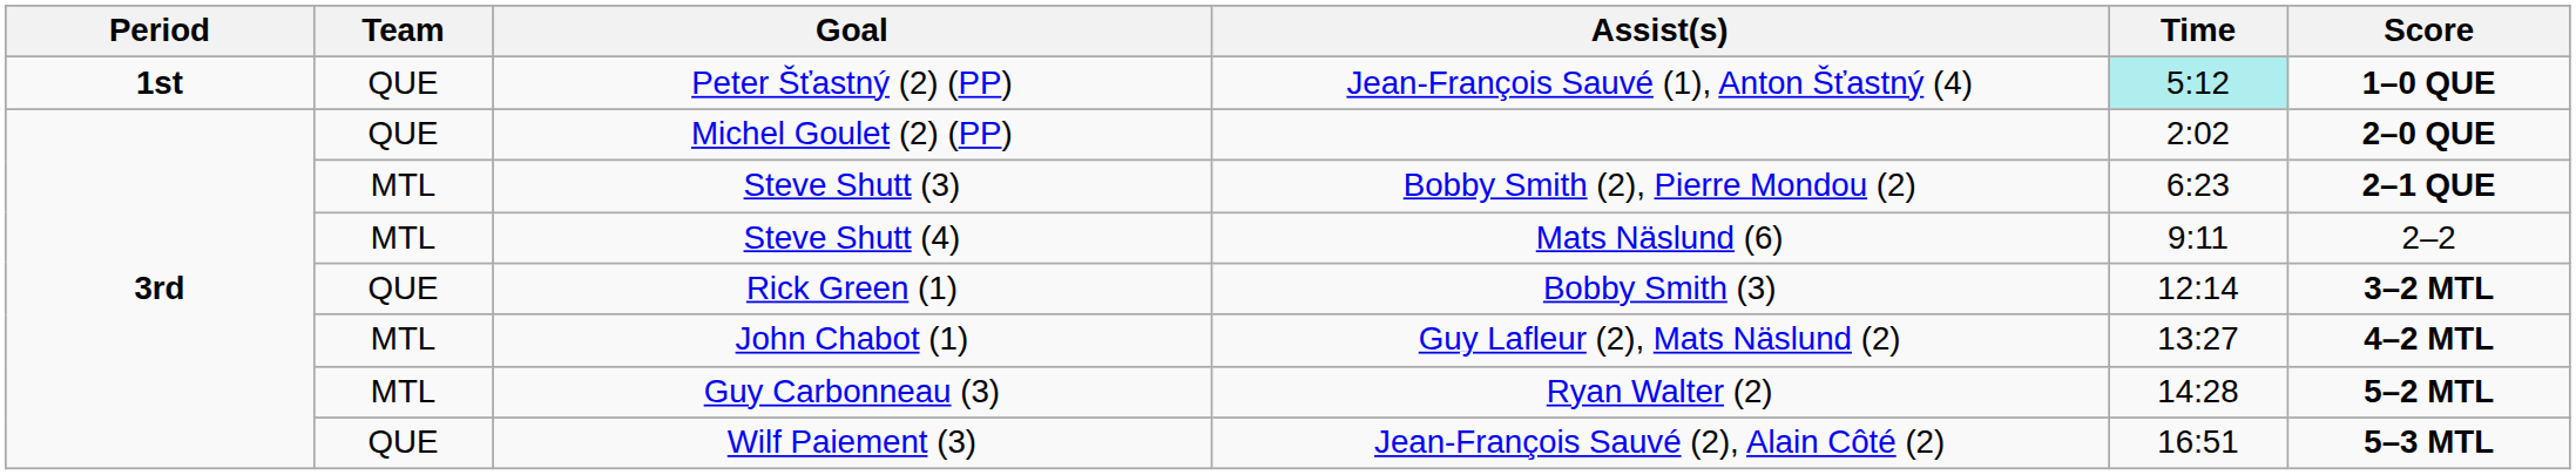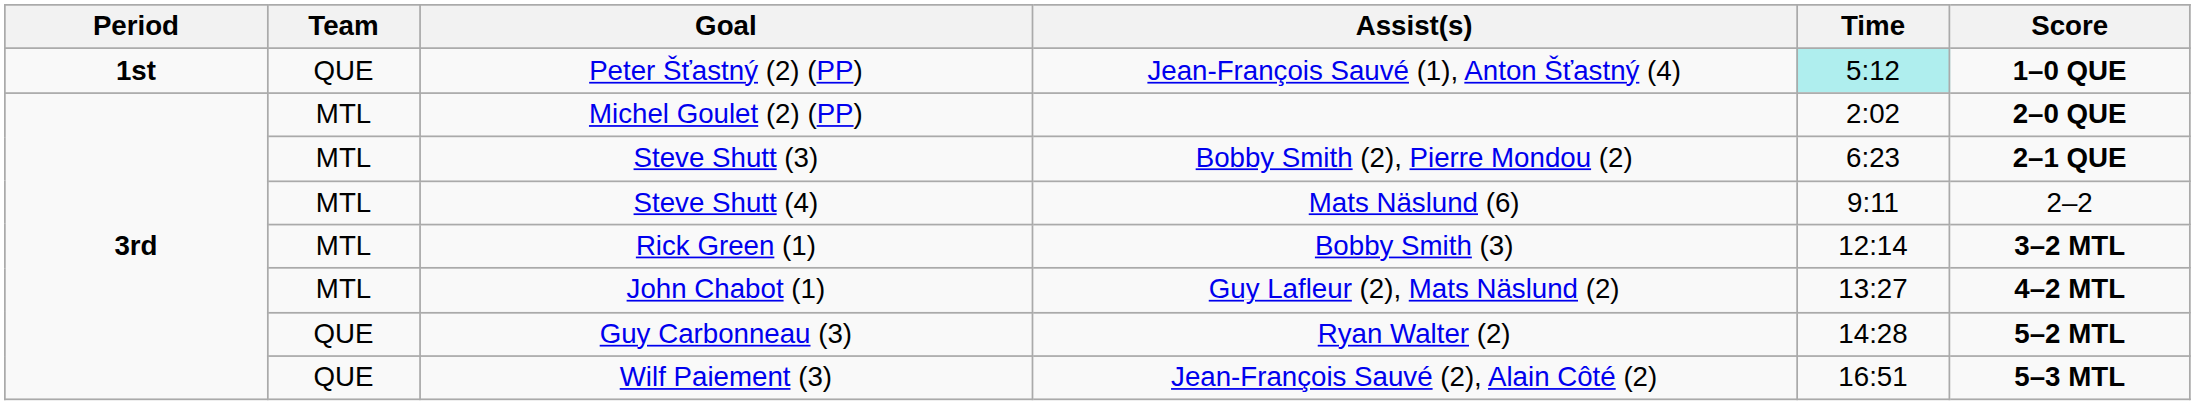Michel Goulet (2) (PP) | Team: QUE -> MTL
Rick Green (1) | Team: QUE -> MTL
Guy Carbonneau (3) | Team: MTL -> QUE
